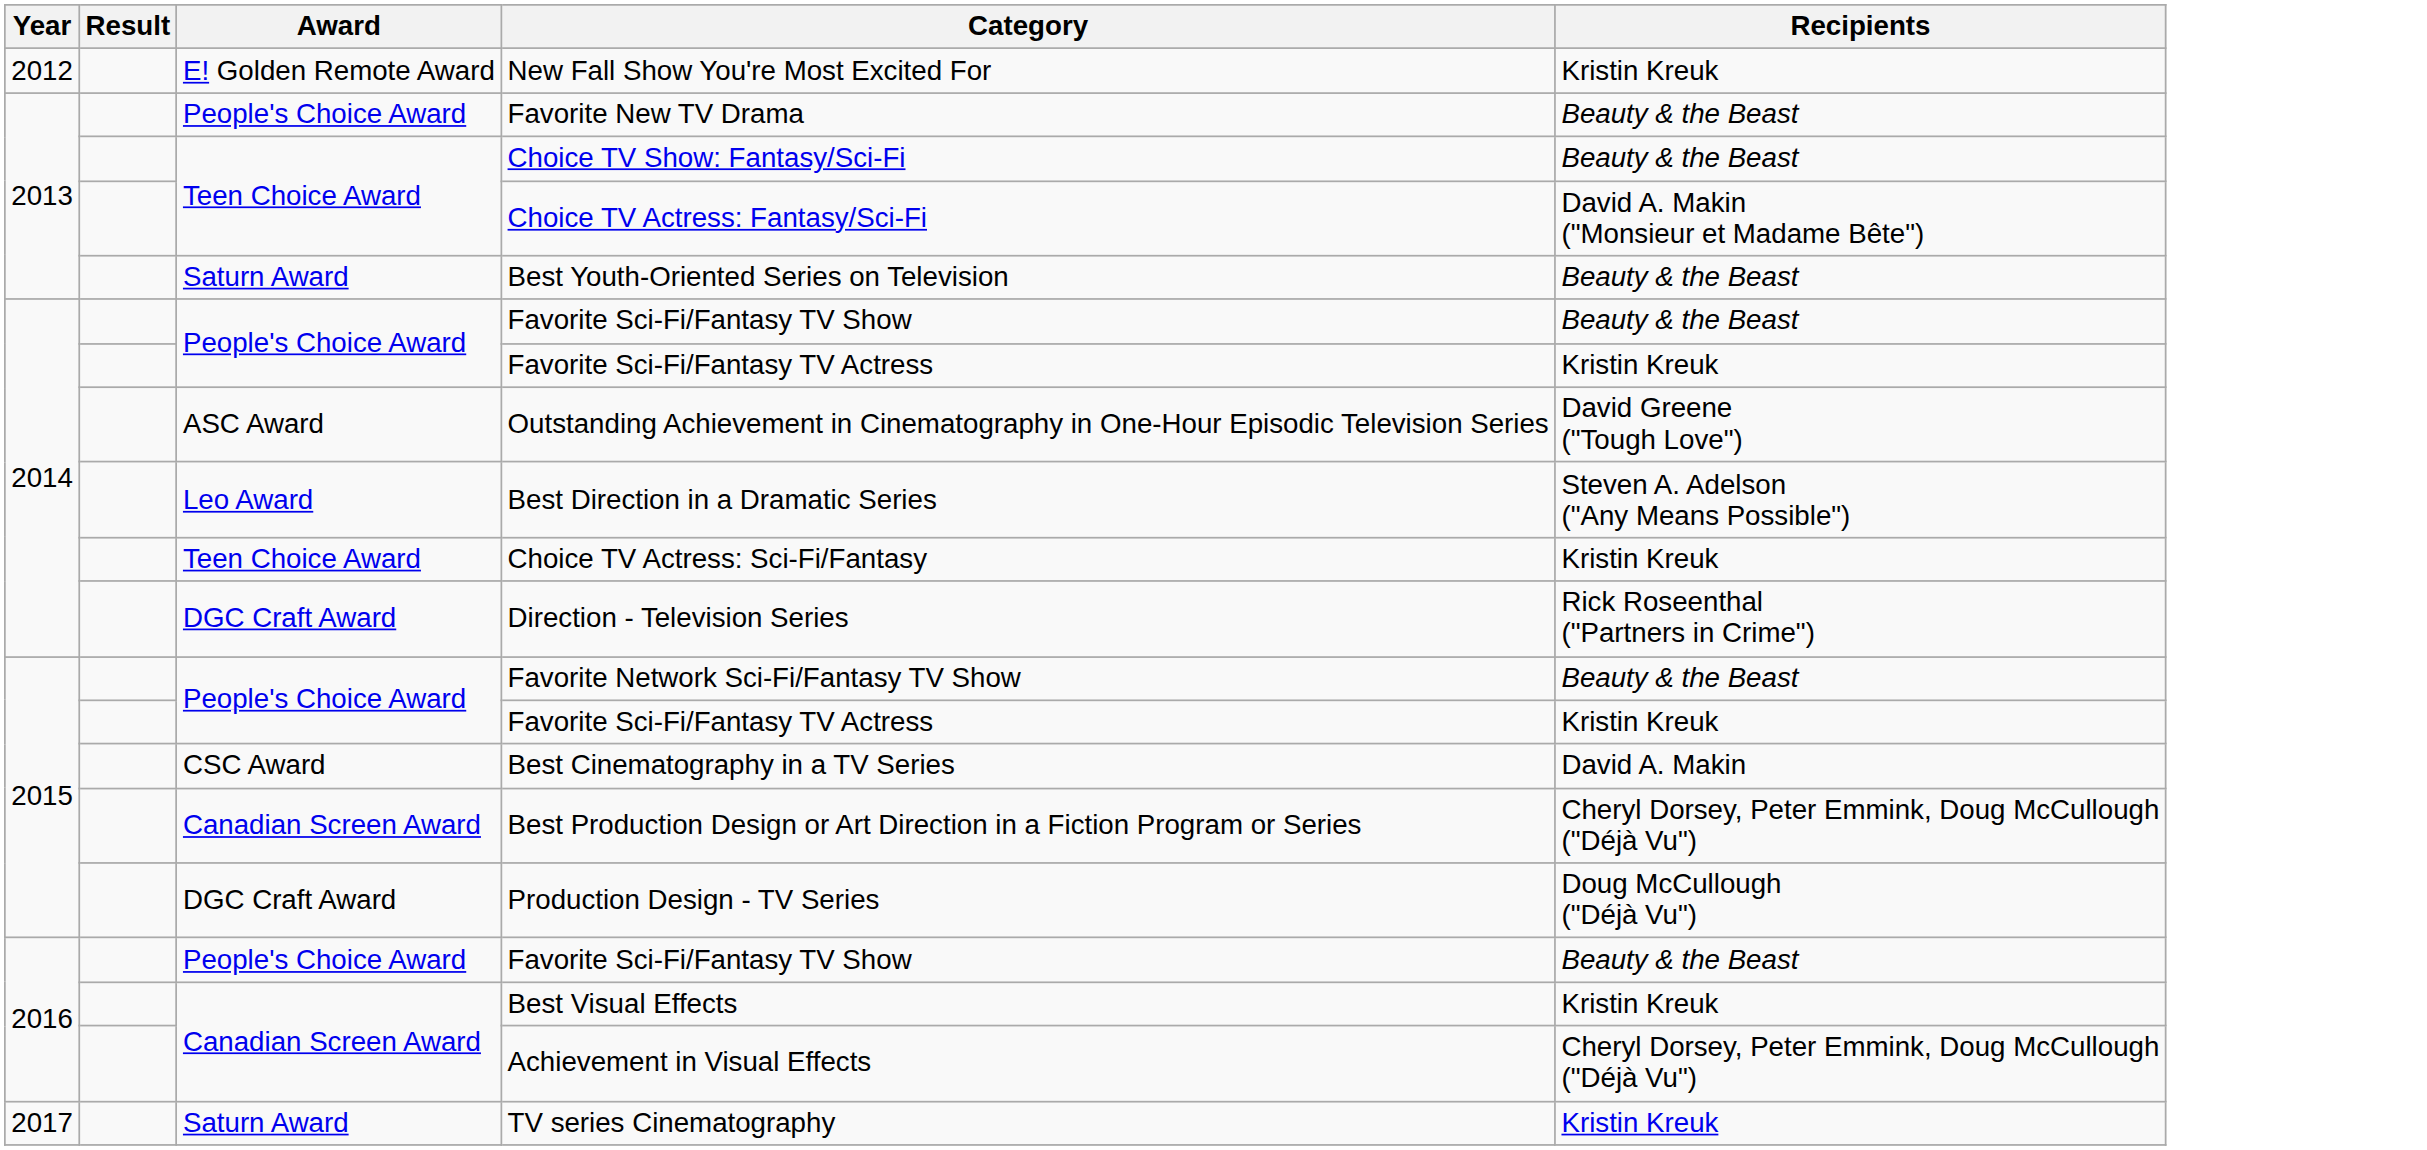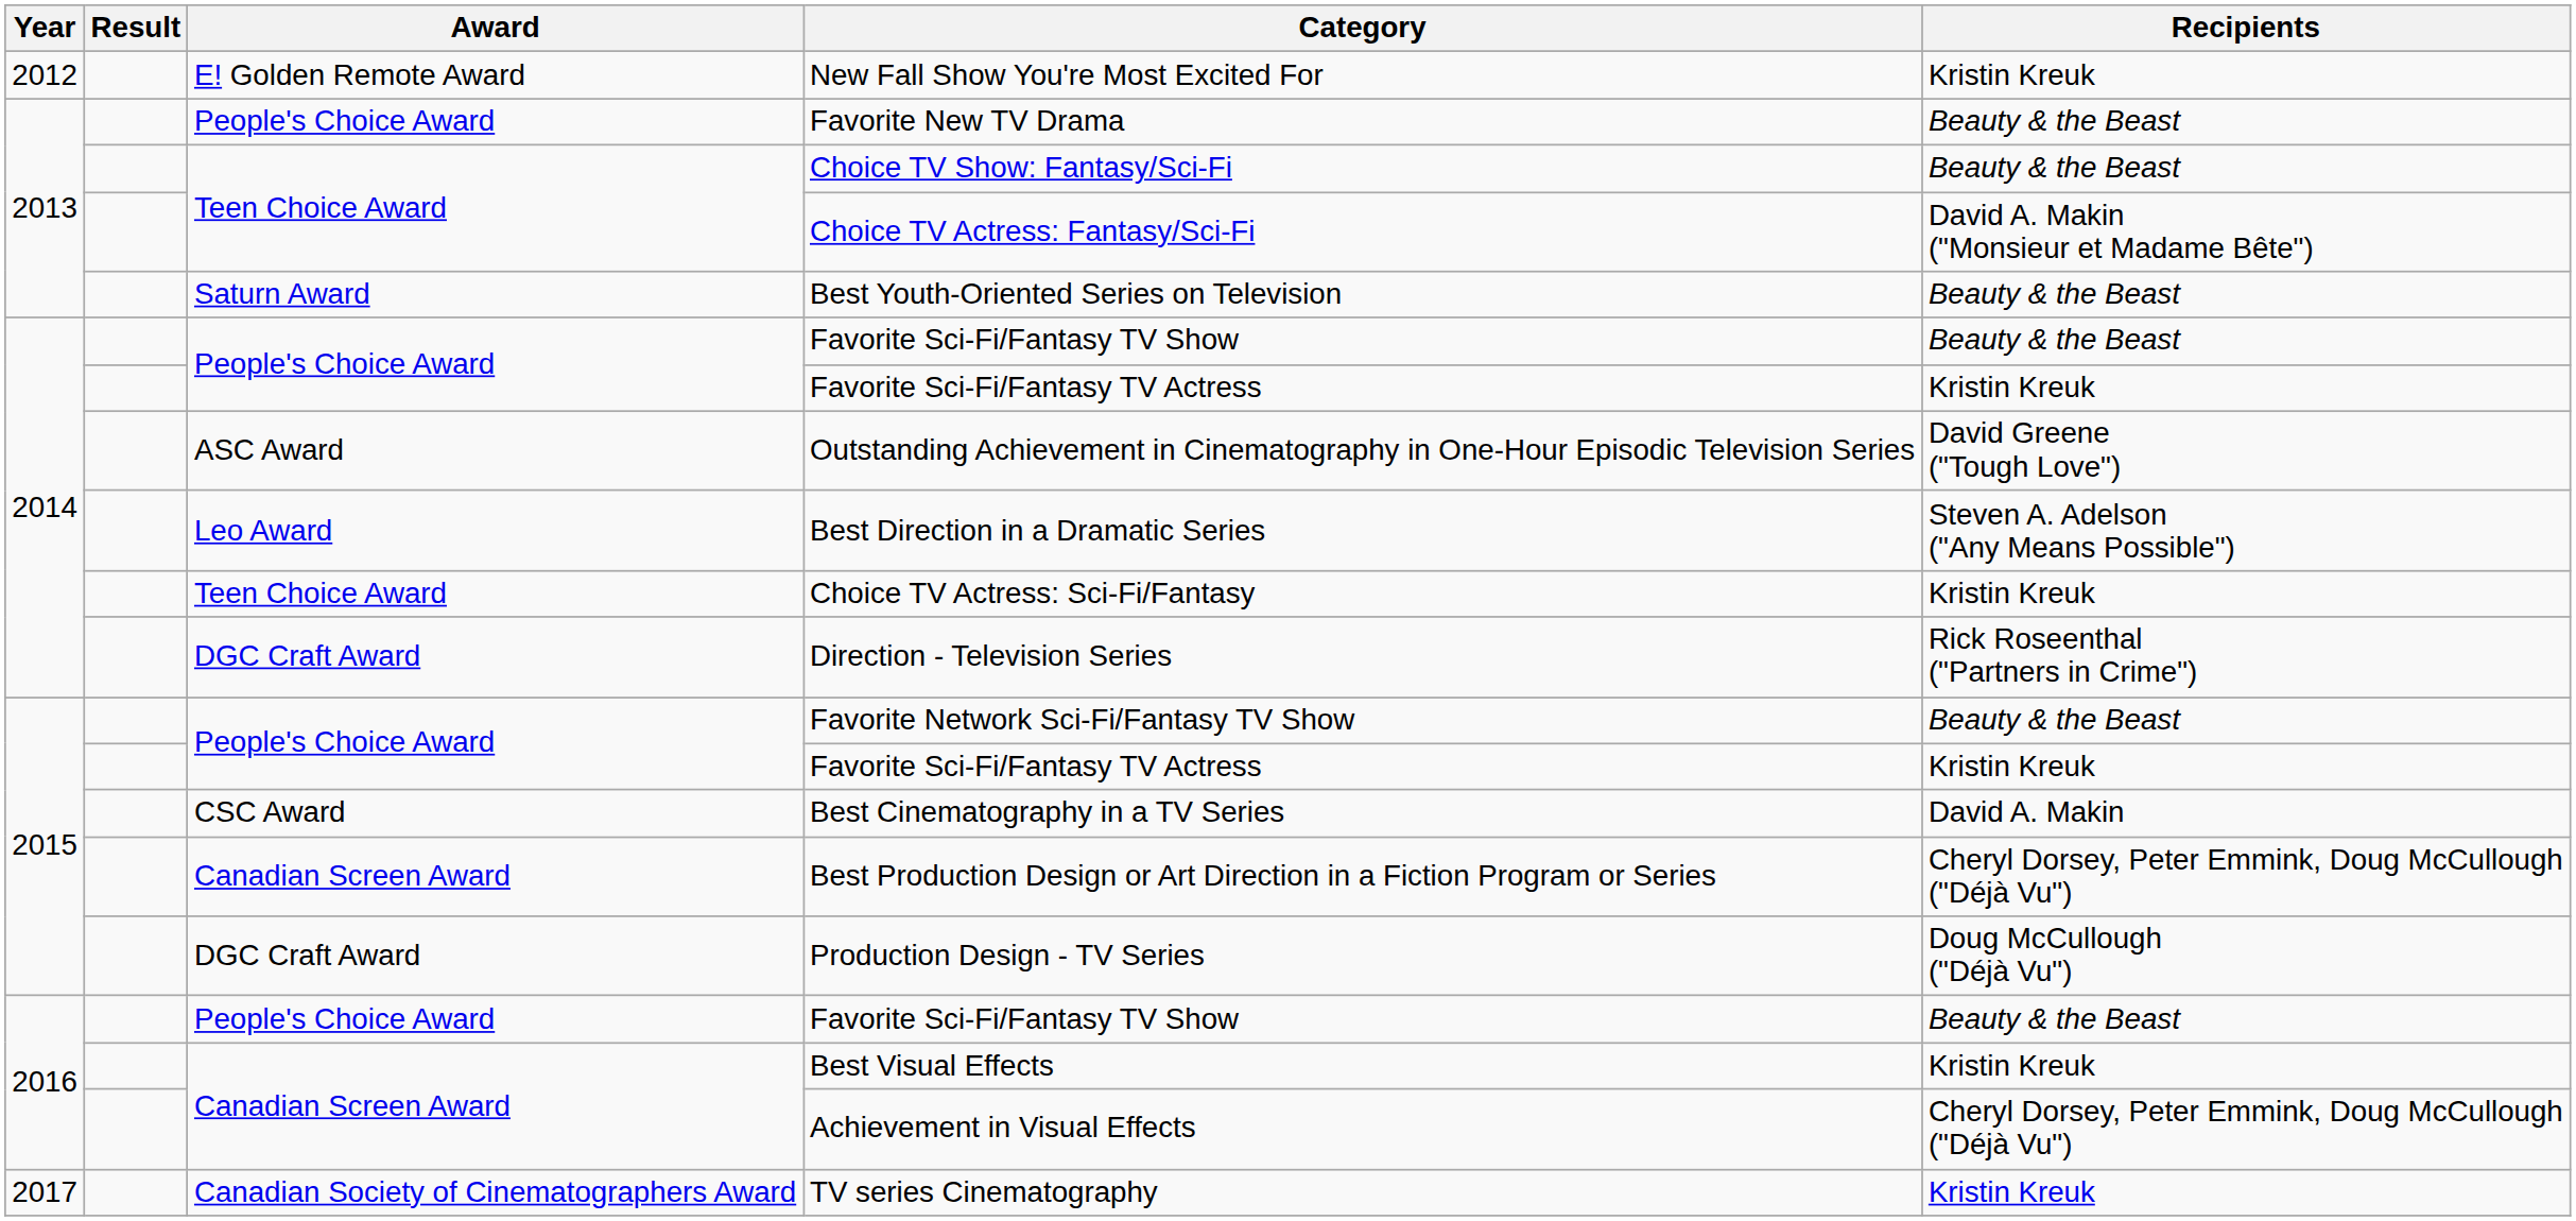TV series Cinematography | Award: Saturn Award -> Canadian Society of Cinematographers Award
